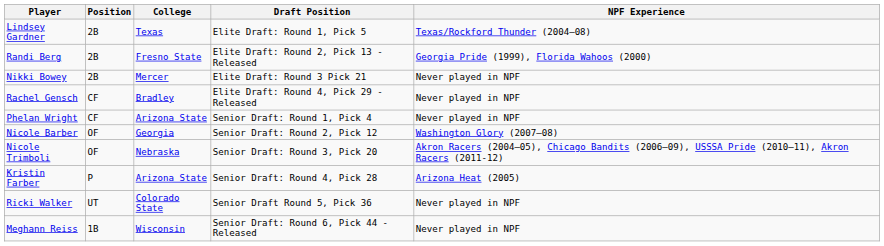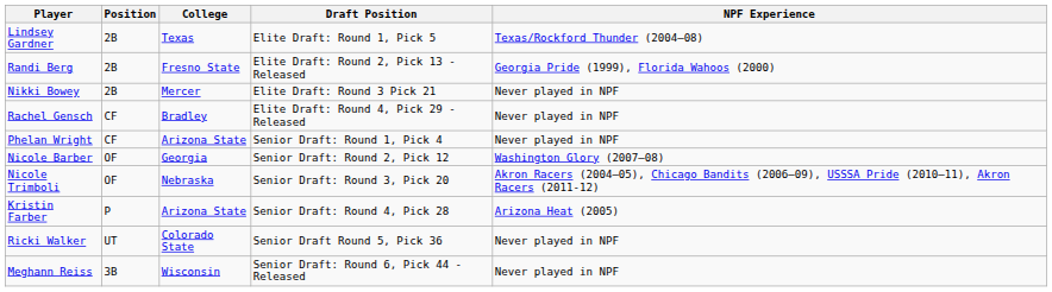Meghann Reiss | Position: 1B -> 3B
